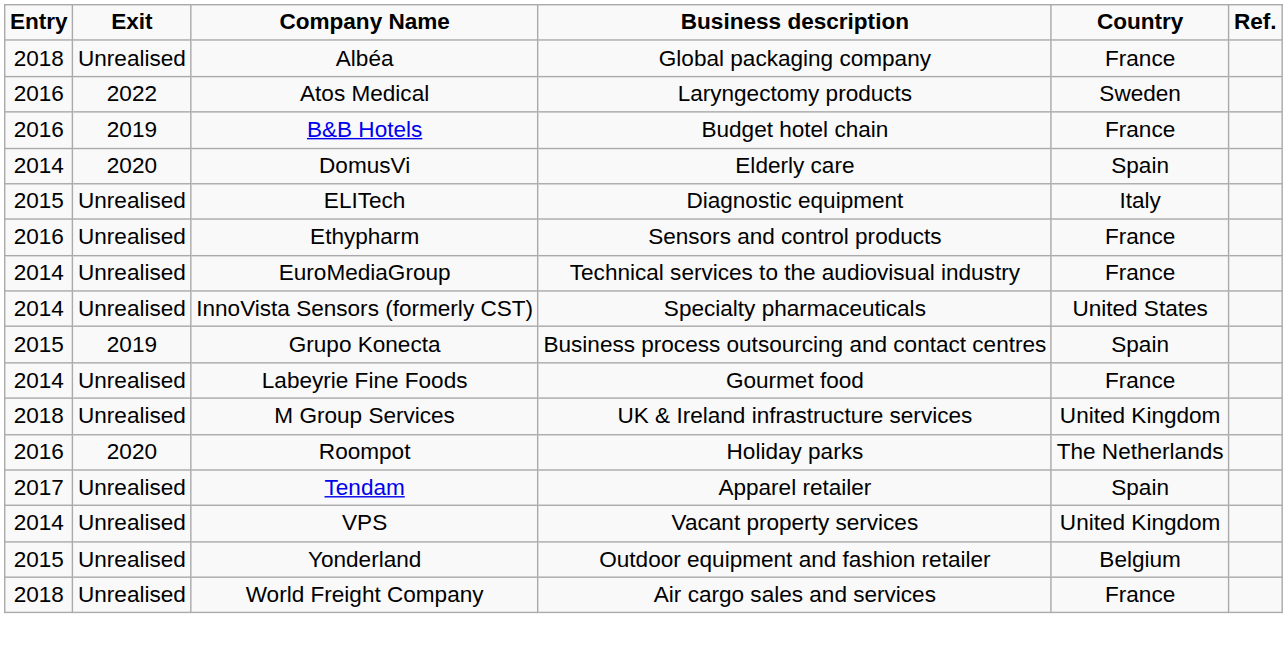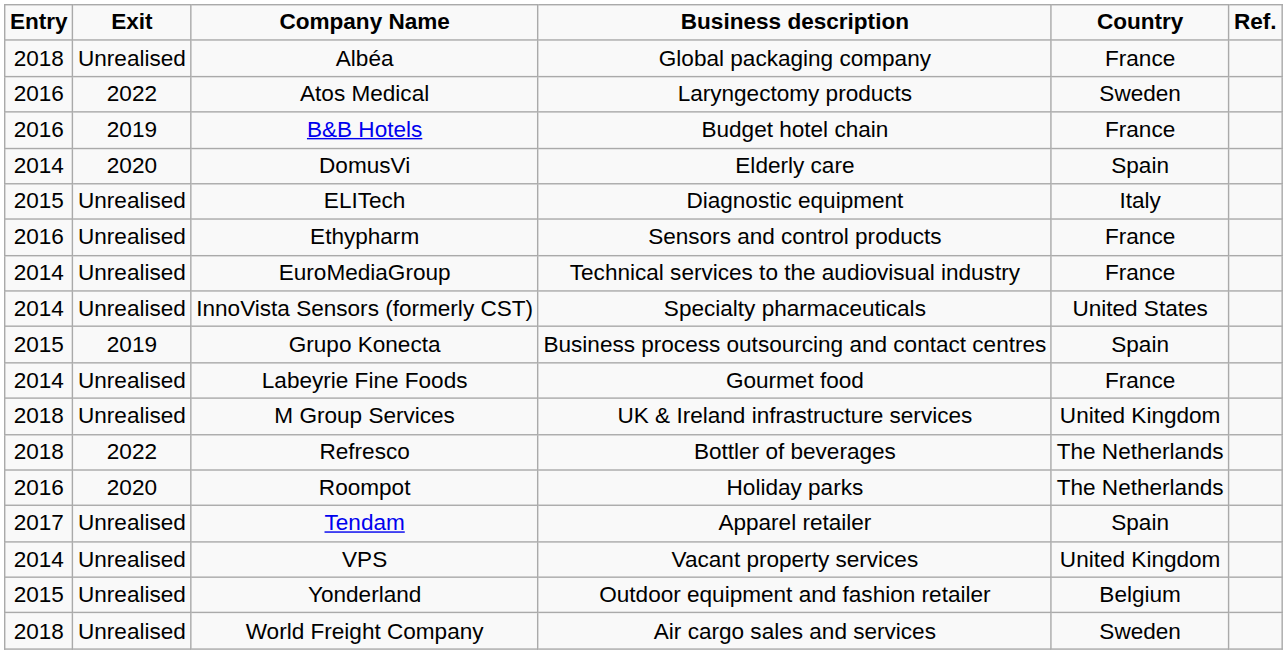+ row: 2018 | 2022 | Refresco | Bottler of beverages | The Netherlands
World Freight Company | Country: France -> Sweden
